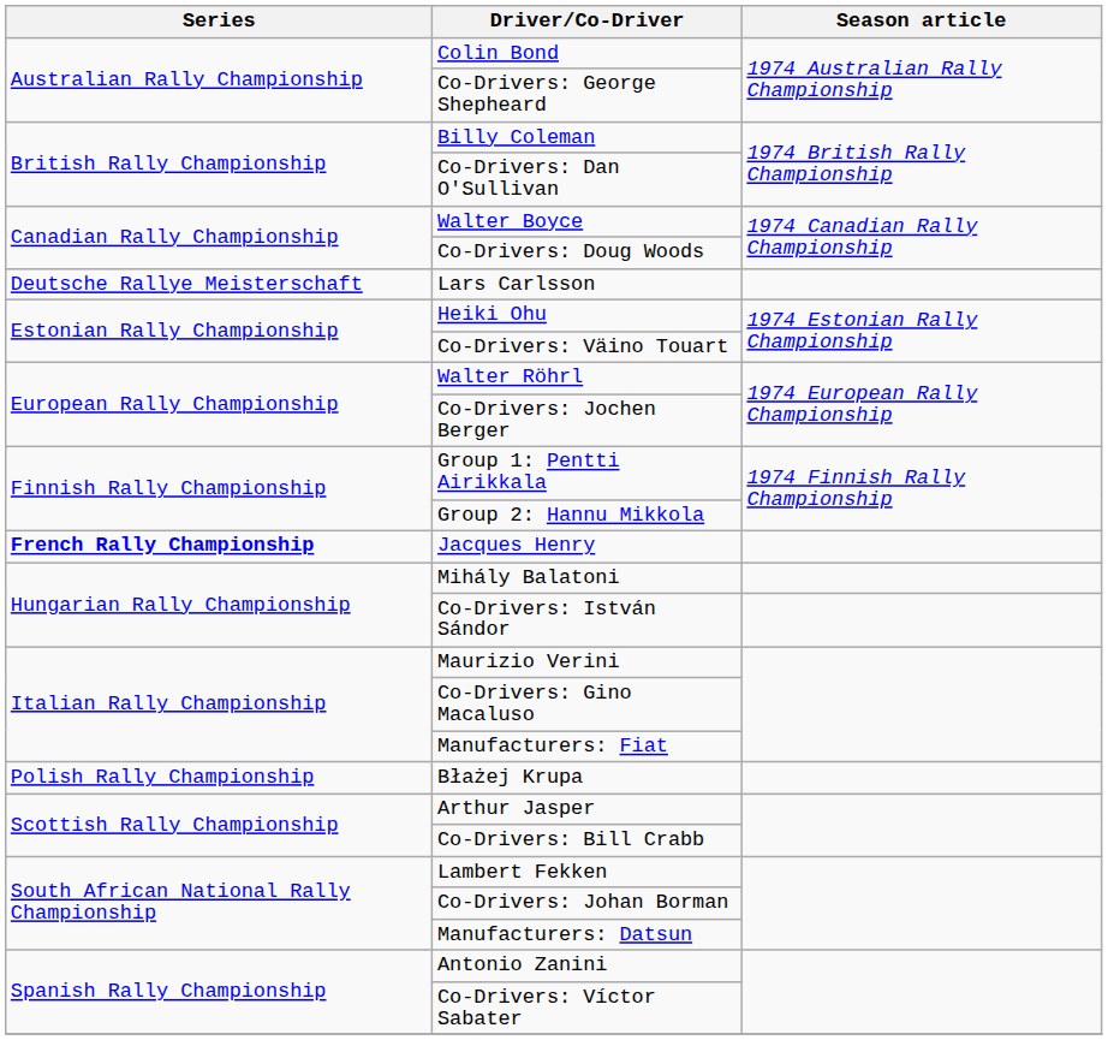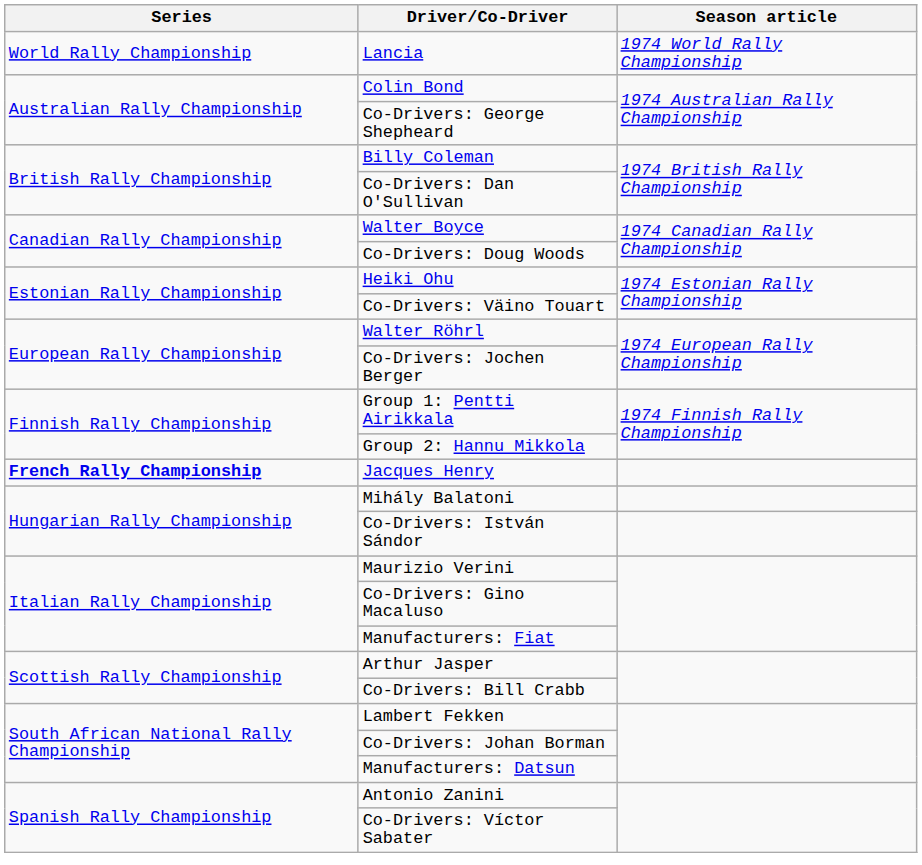+ row: World Rally Championship | Lancia | 1974 World Rally Championship
- row: Deutsche Rallye Meisterschaft | Lars Carlsson
- row: Polish Rally Championship | Błażej Krupa
